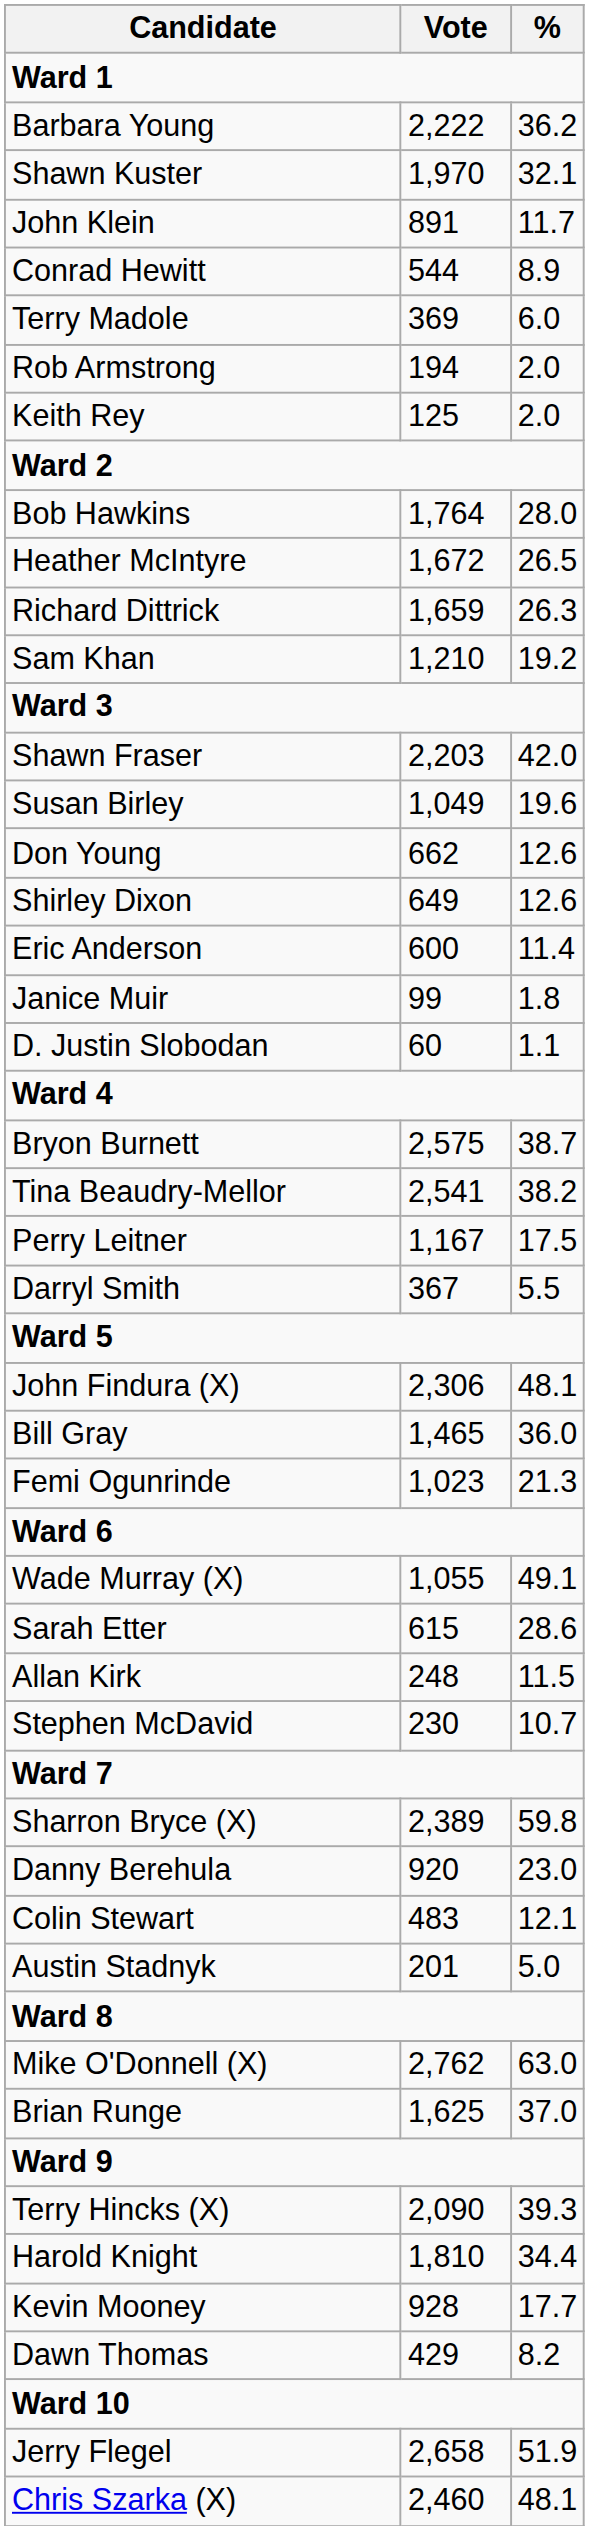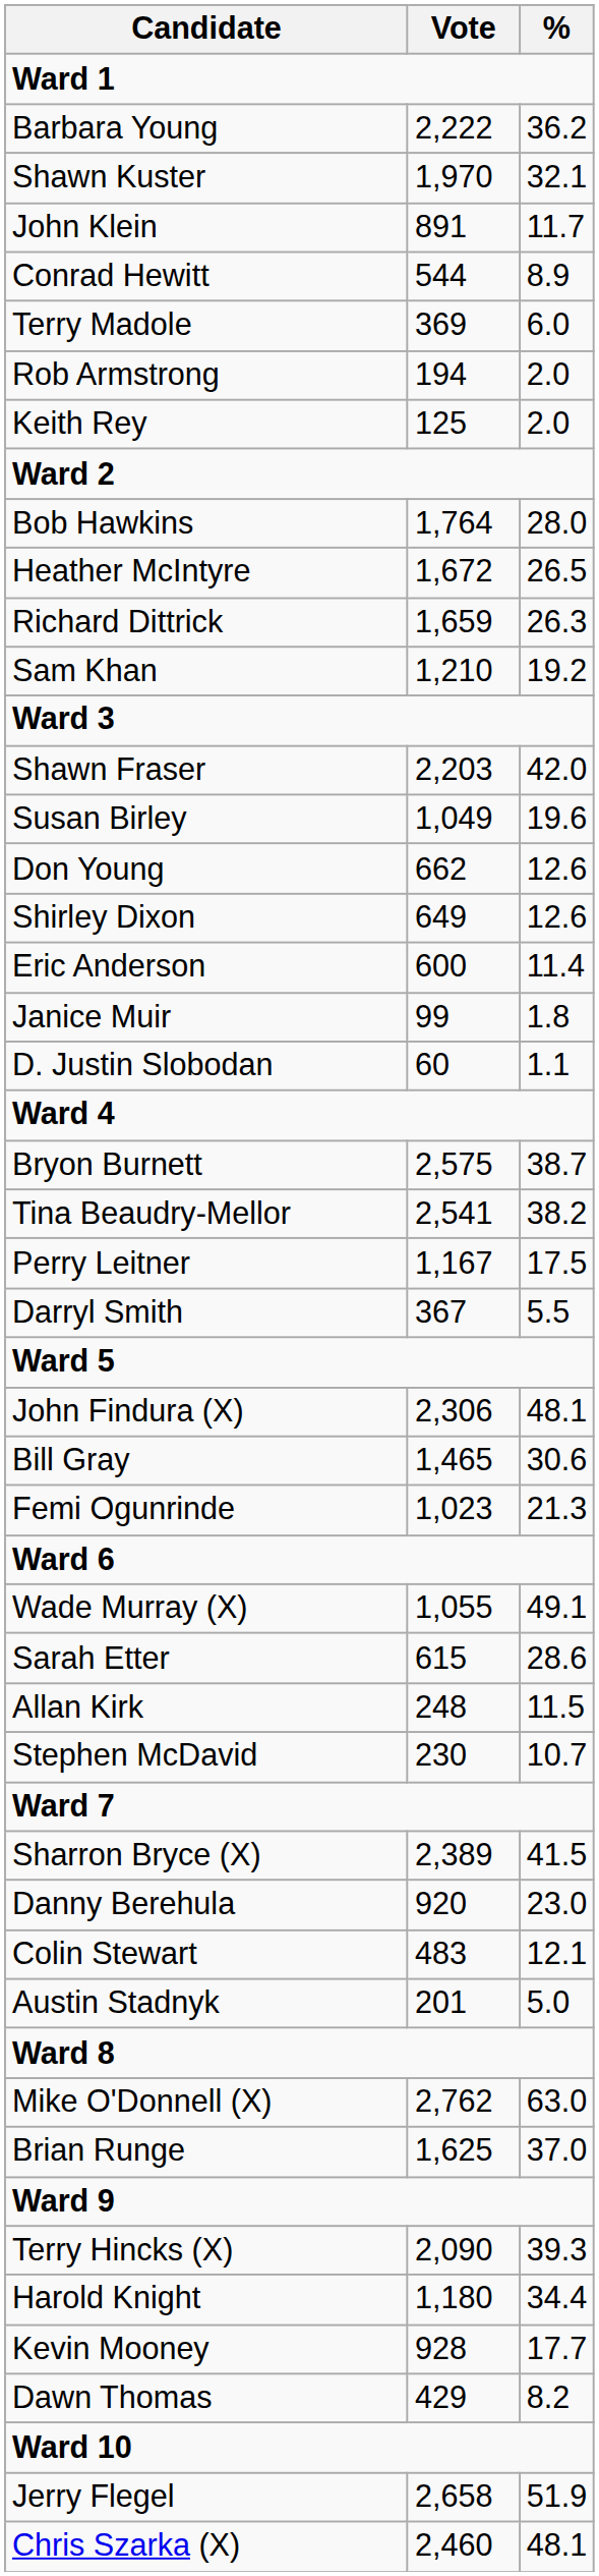Bill Gray | %: 36.0 -> 30.6
Sharron Bryce (X) | %: 59.8 -> 41.5
Harold Knight | Vote: 1,810 -> 1,180
